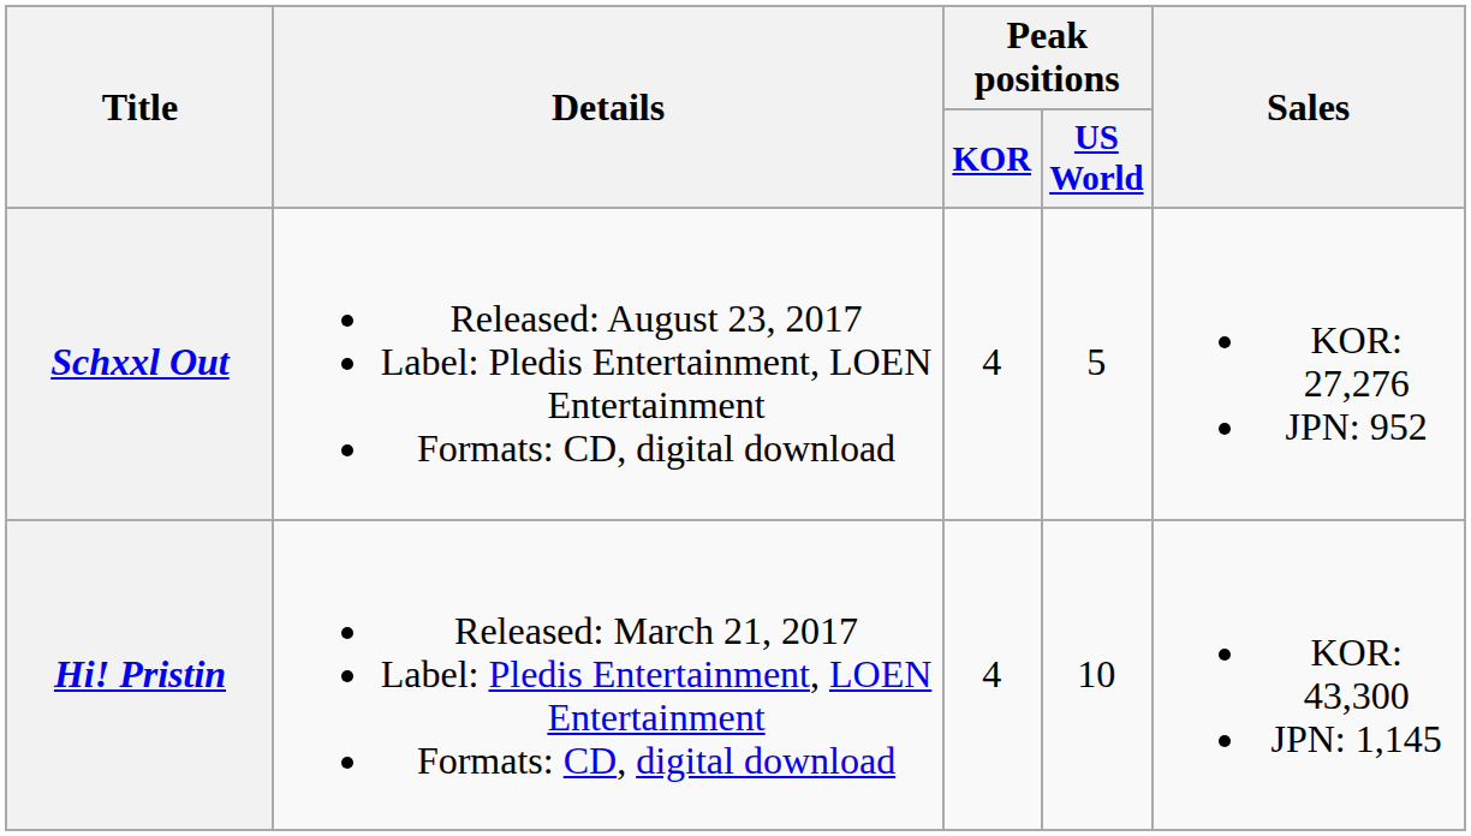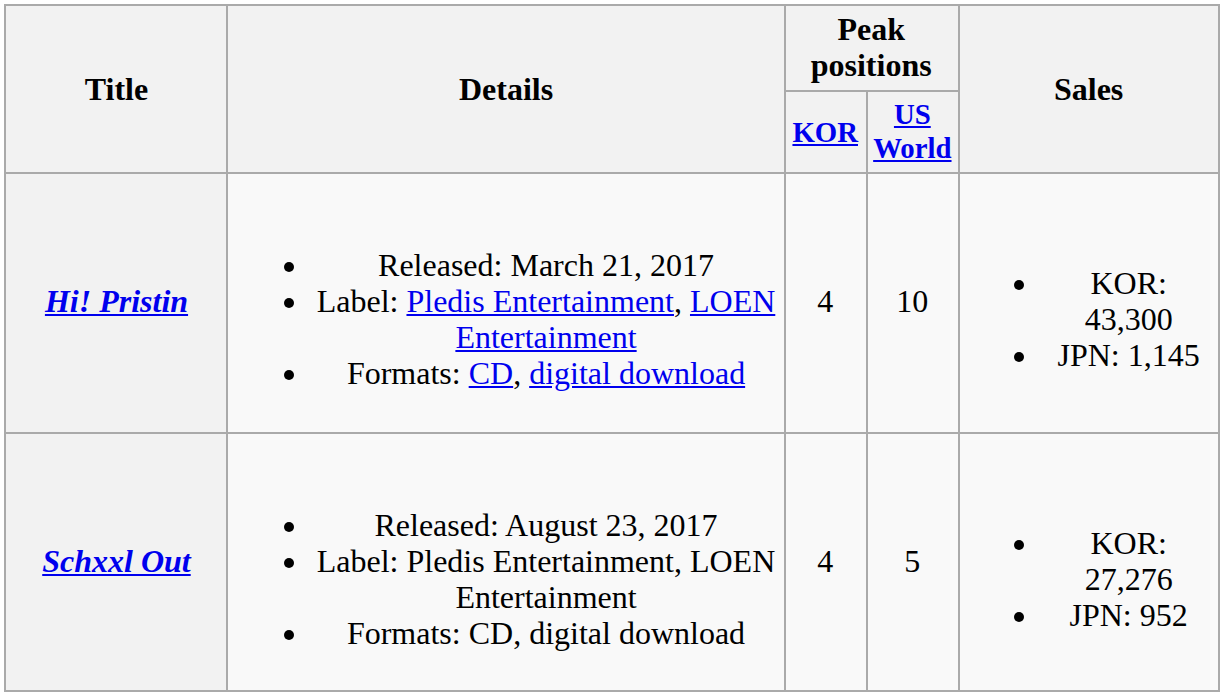rows swapped: Hi! Pristin <-> Schxxl Out
